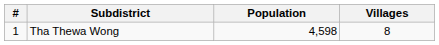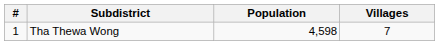Tha Thewa Wong | Villages: 8 -> 7
